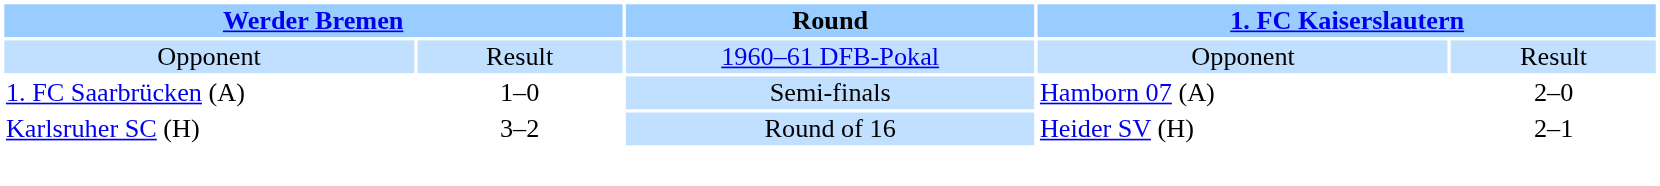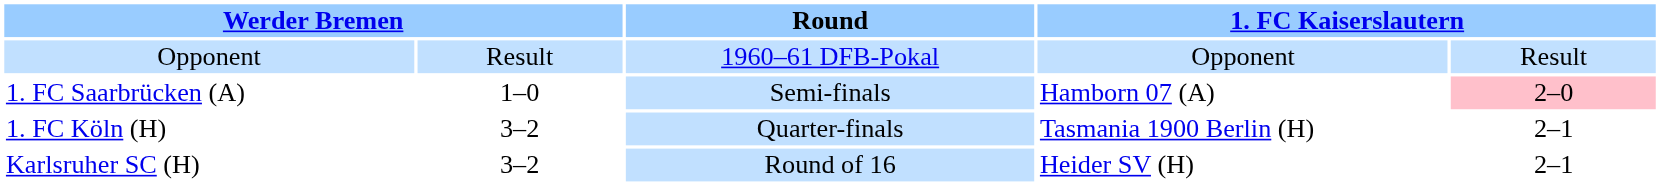1. FC Saarbrücken (A) | column 5: no background -> pink background
+ row: 1. FC Köln (H) | 3–2 | Quarter-finals | Tasmania 1900 Berlin (H) | 2–1
